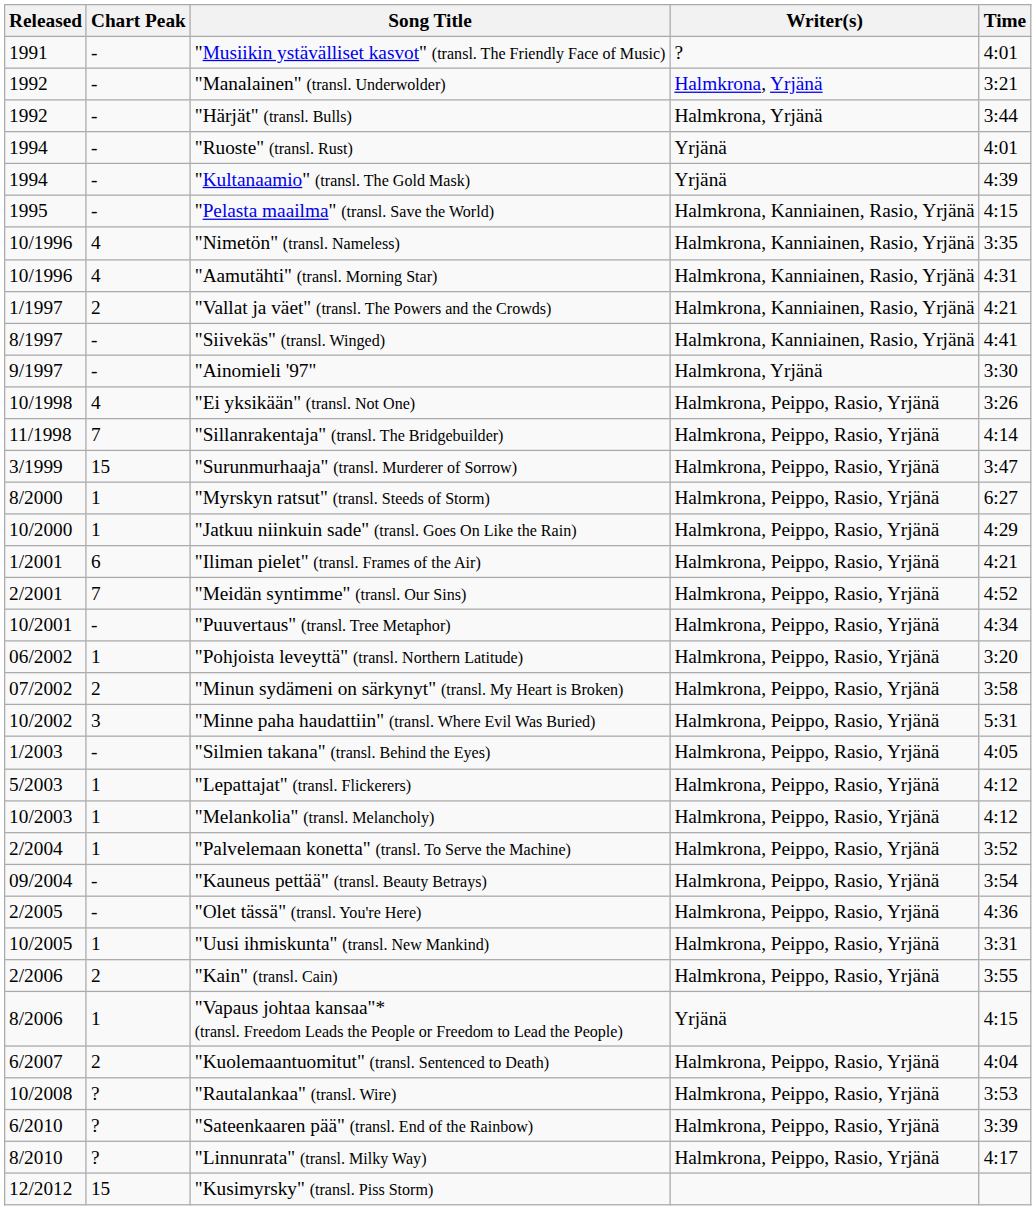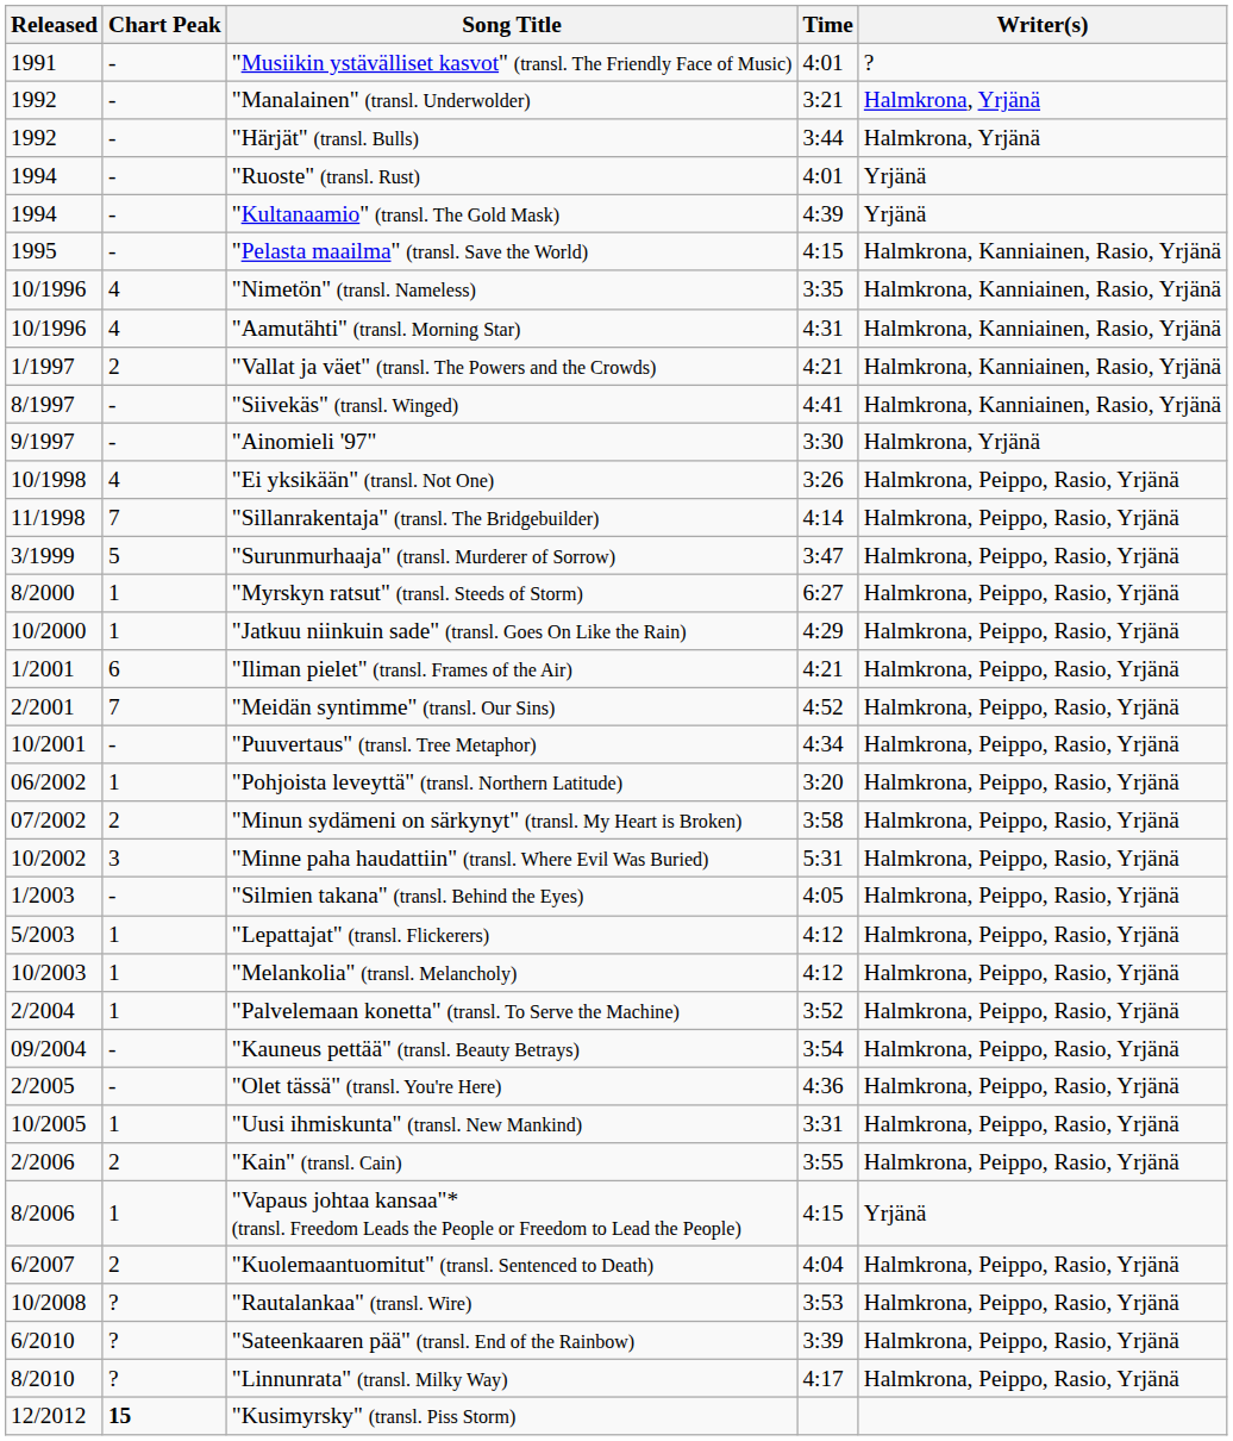columns swapped: Writer(s) <-> Time
"Surunmurhaaja" (transl. Murderer of Sorrow) | Chart Peak: 15 -> 5
"Kusimyrsky" (transl. Piss Storm) | Chart Peak: normal -> bold
